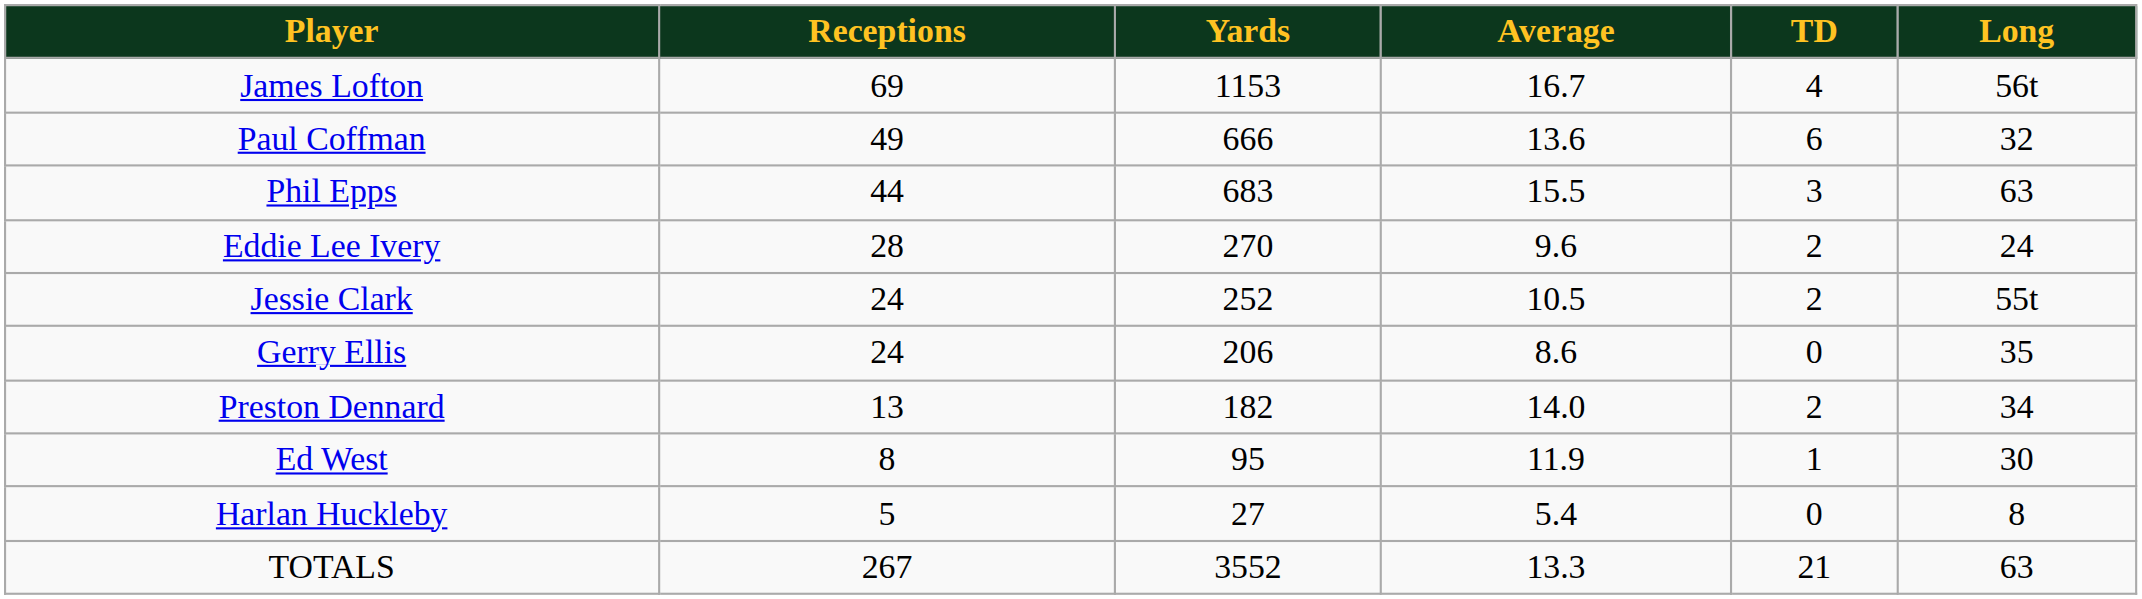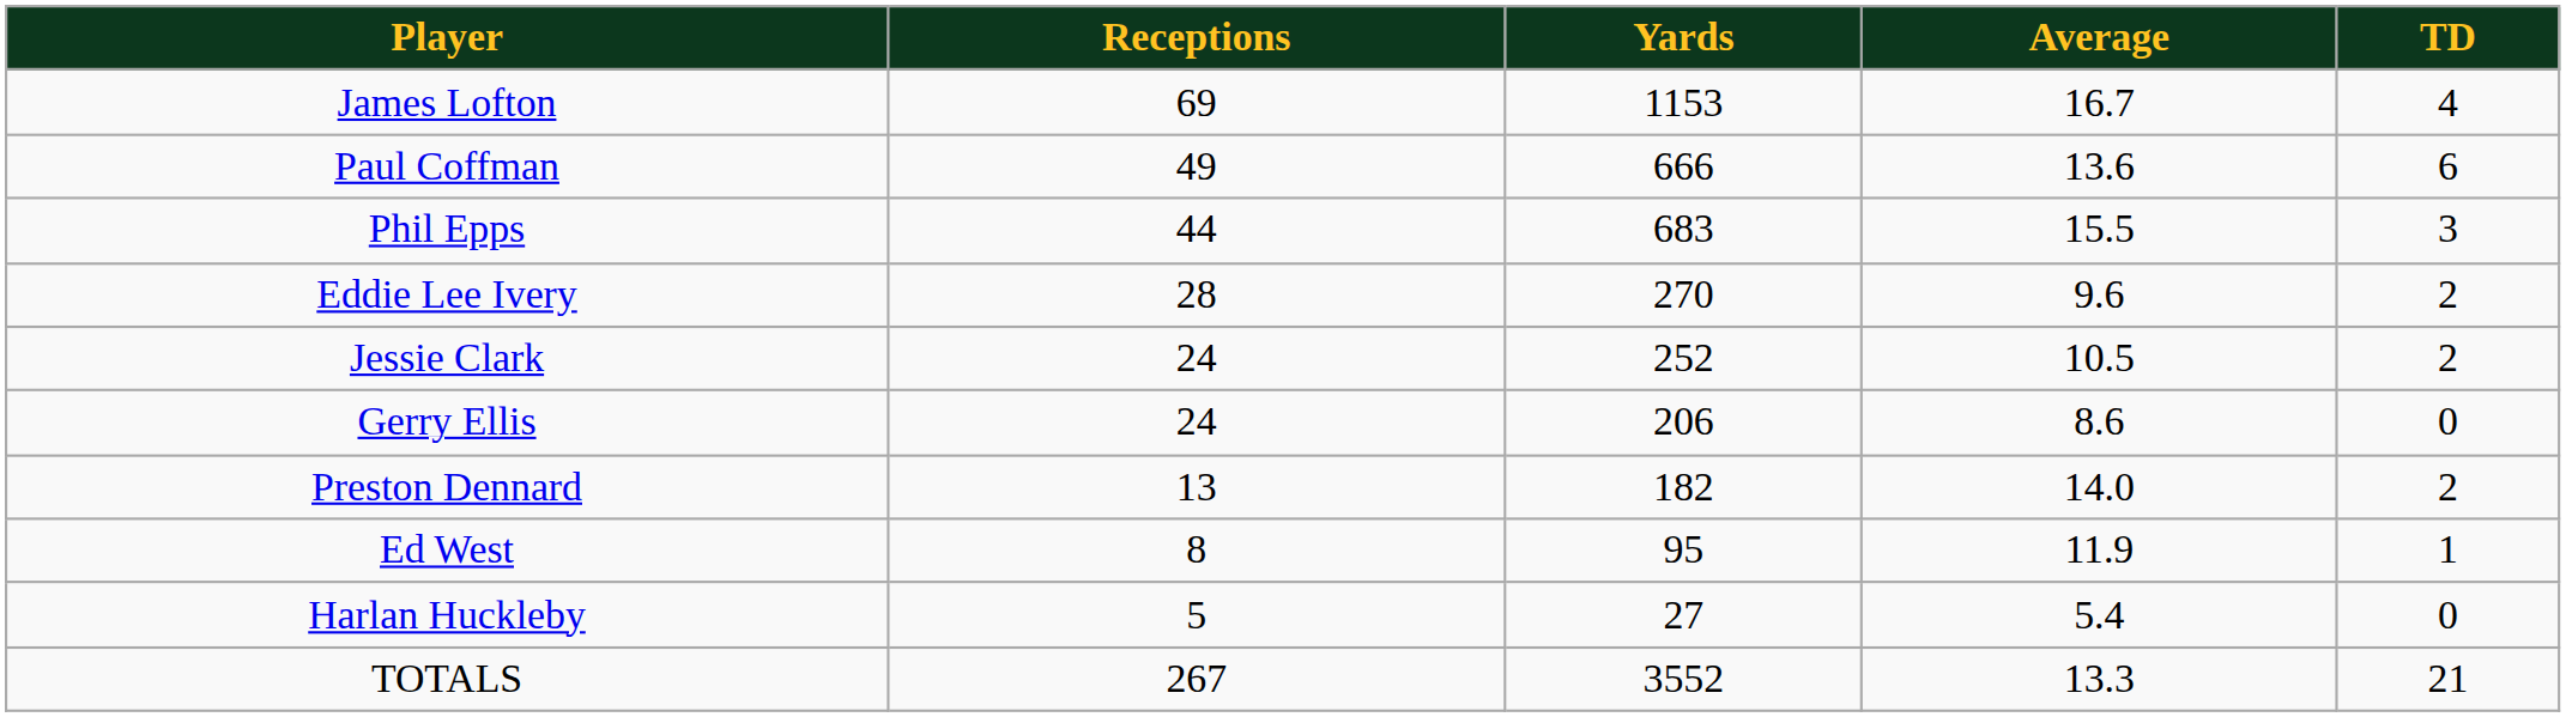- column: Long | 56t | 32 | 63 | 24 | 55t | 35 | 34 | 30 | 8 | 63
